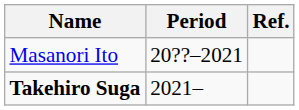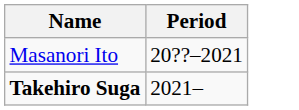- column: Ref.
